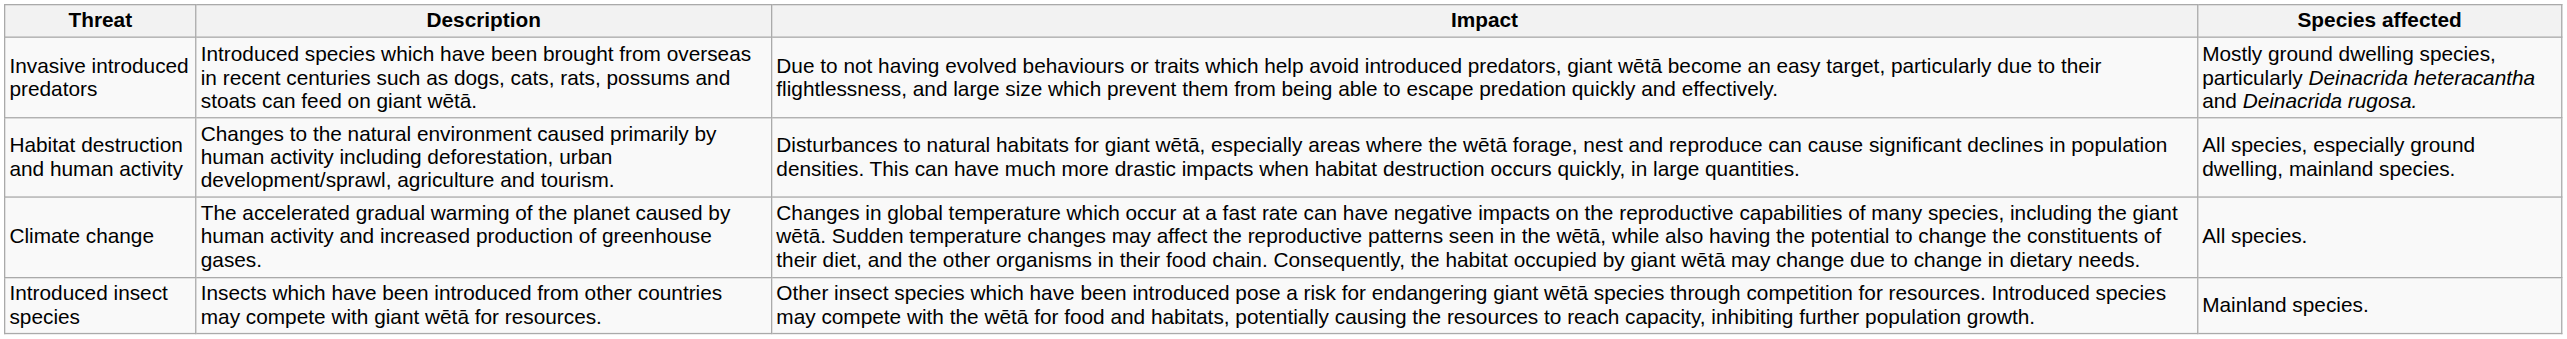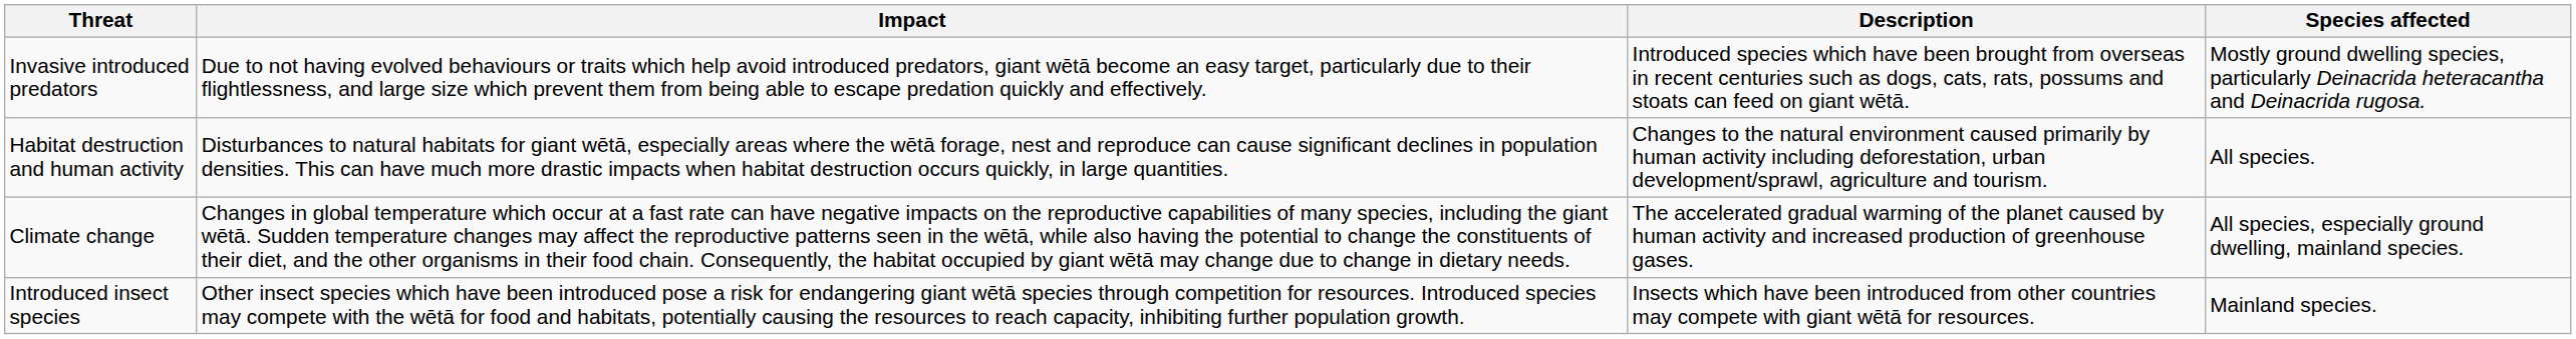columns swapped: Description <-> Impact
Habitat destruction and human activity | Species affected: All species, especially ground dwelling, mainland species. -> All species.
Climate change | Species affected: All species. -> All species, especially ground dwelling, mainland species.
